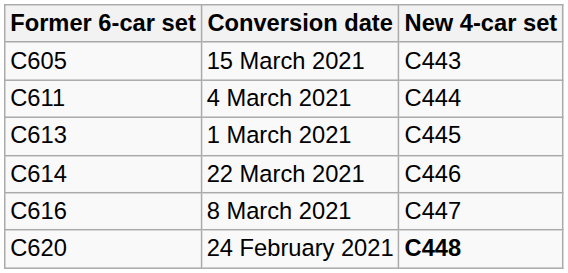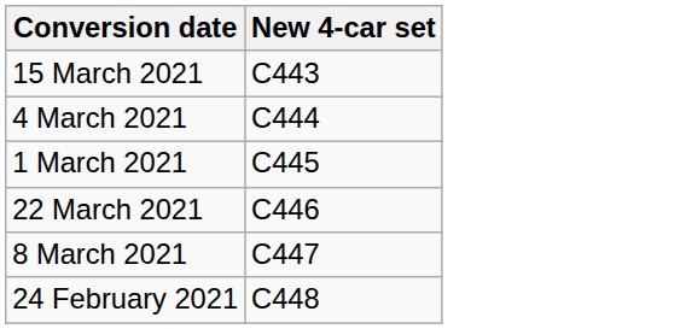- column: Former 6-car set | C605 | C611 | C613 | C614 | C616 | C620
24 February 2021 | New 4-car set: bold -> normal
